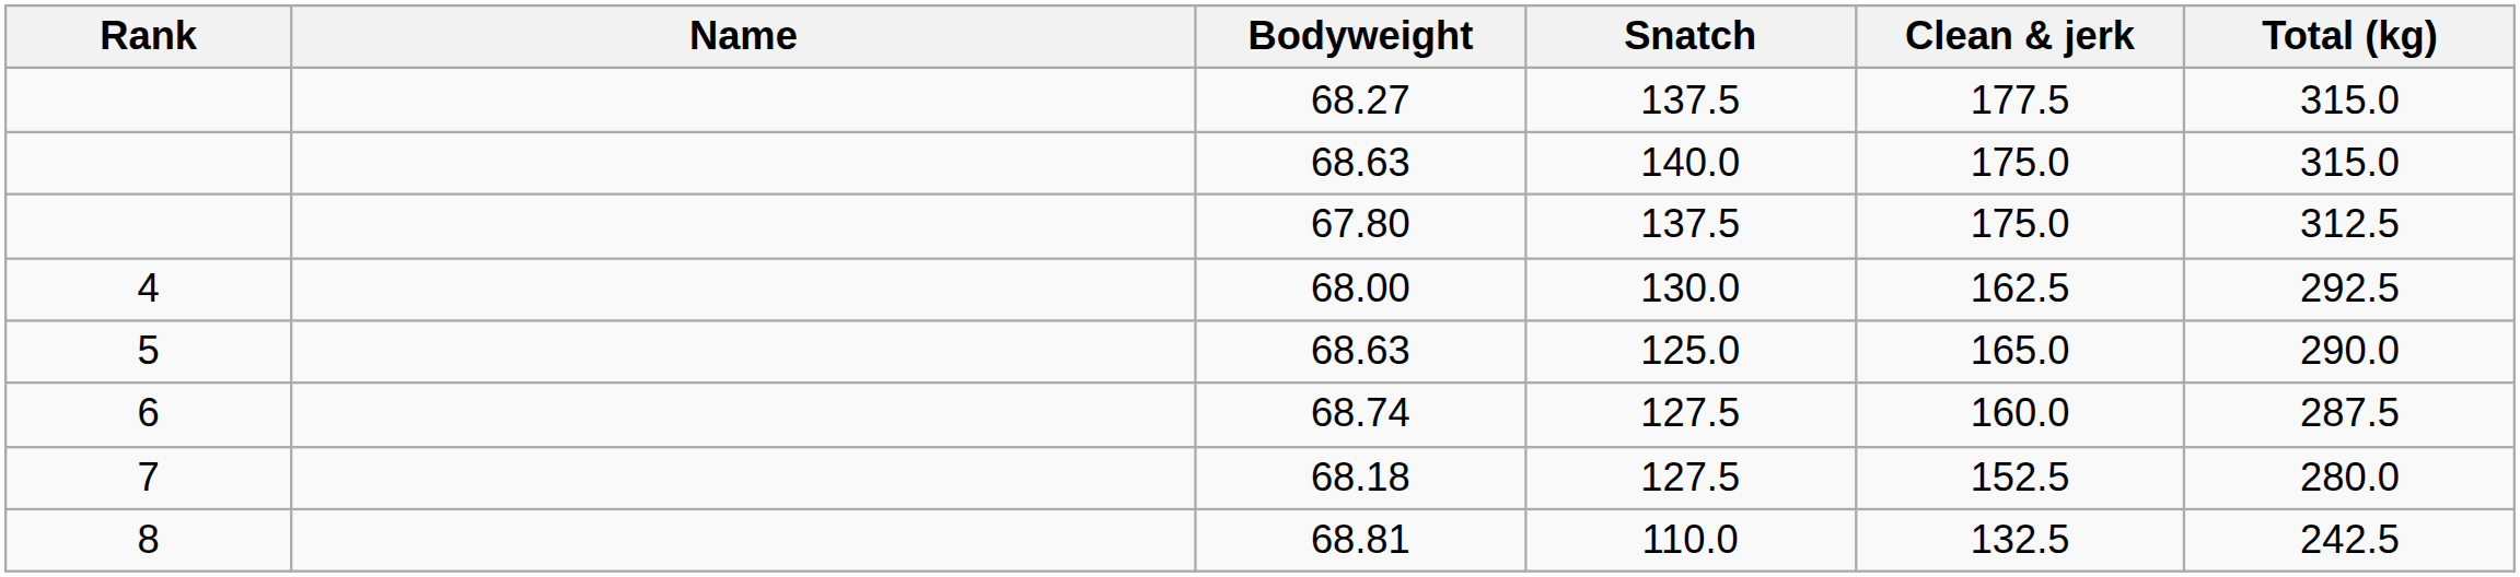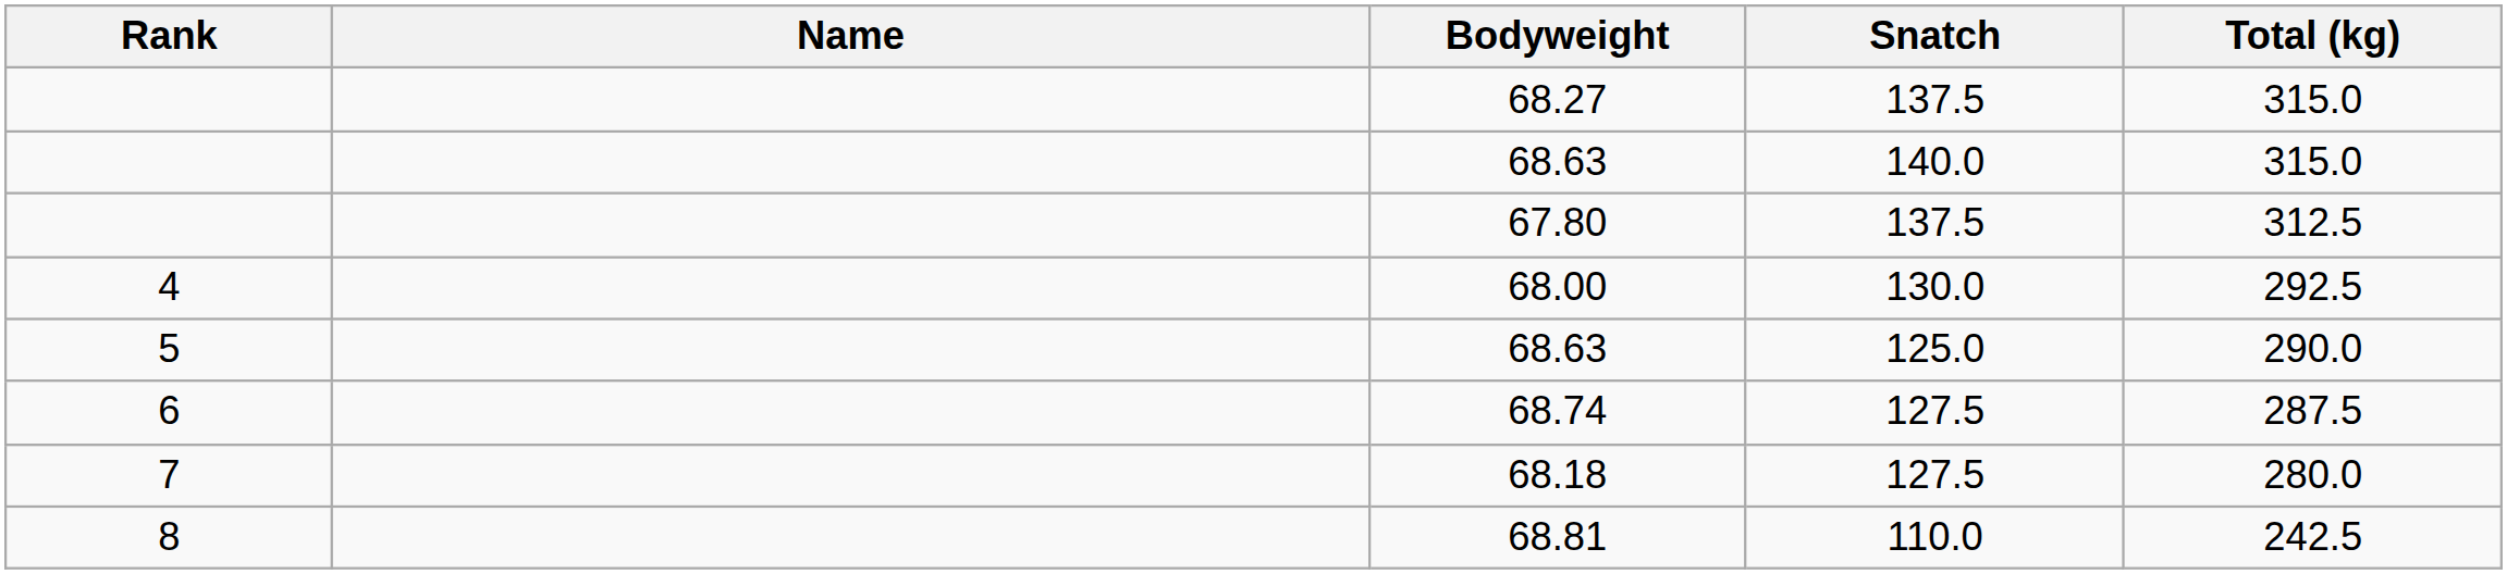- column: Clean & jerk | 177.5 | 175.0 | 175.0 | 162.5 | 165.0 | 160.0 | 152.5 | 132.5
